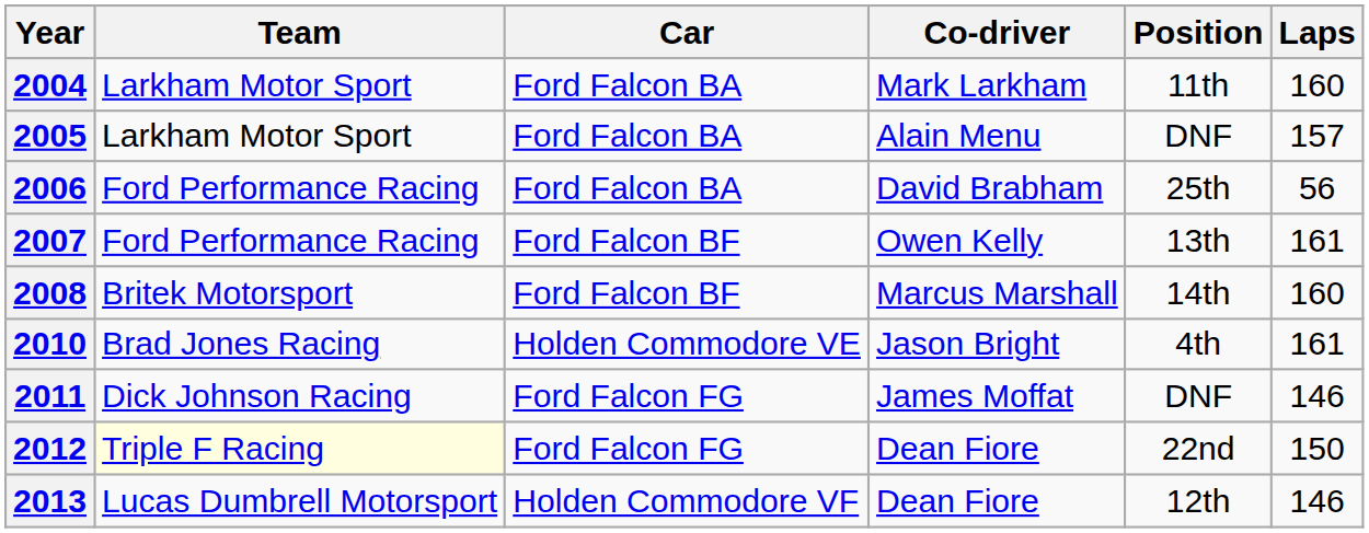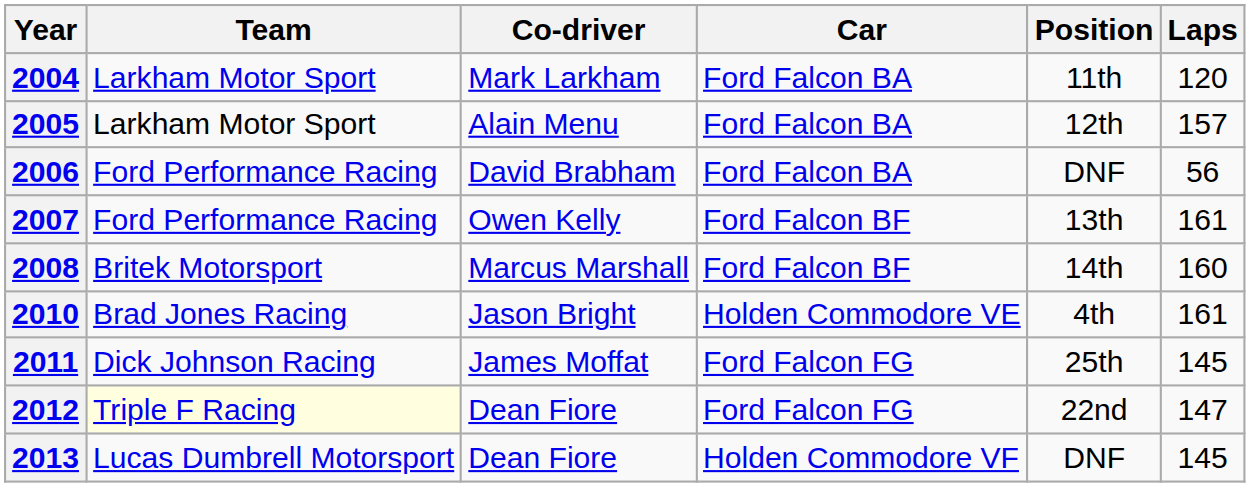columns swapped: Car <-> Co-driver
2004 | Laps: 160 -> 120
2005 | Position: DNF -> 12th
2006 | Position: 25th -> DNF
2011 | Position: DNF -> 25th
2011 | Laps: 146 -> 145
2012 | Laps: 150 -> 147
2013 | Position: 12th -> DNF
2013 | Laps: 146 -> 145
